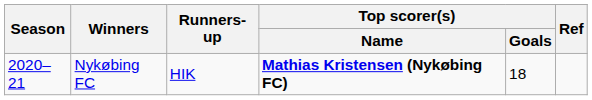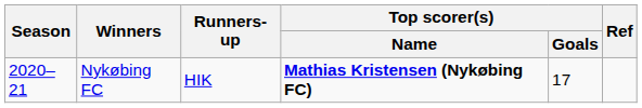Nykøbing FC | Top scorer(s) / Goals: 18 -> 17
